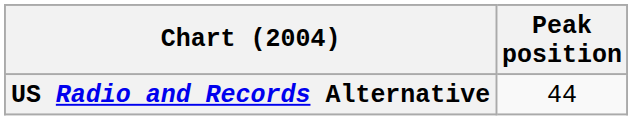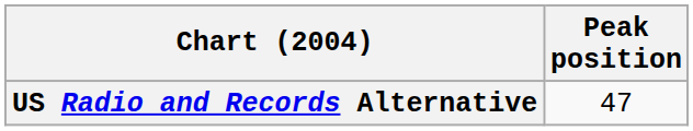US Radio and Records Alternative | Peak position: 44 -> 47
